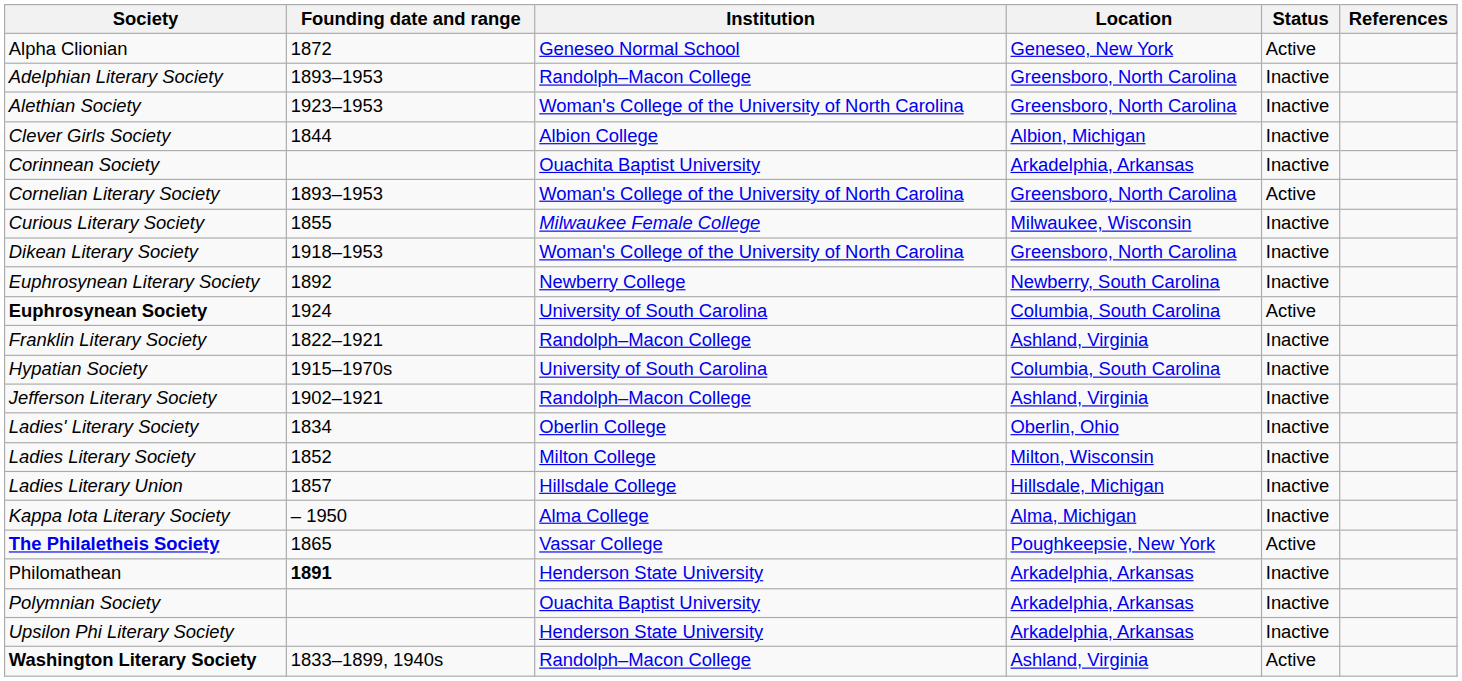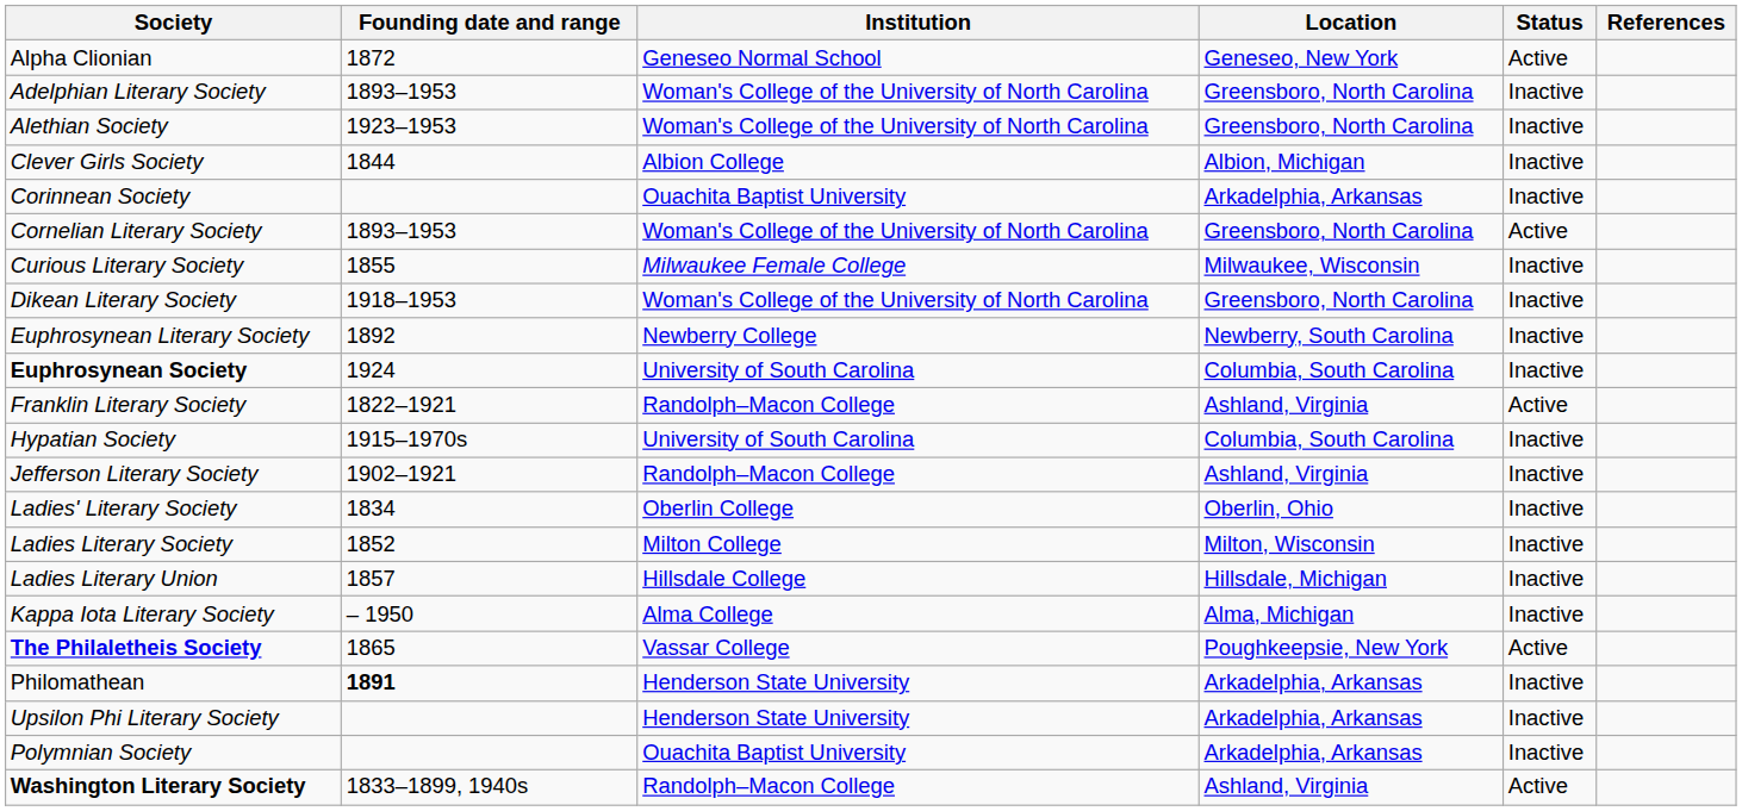Adelphian Literary Society | Institution: Randolph–Macon College -> Woman's College of the University of North Carolina
Euphrosynean Society | Status: Active -> Inactive
Franklin Literary Society | Status: Inactive -> Active
rows swapped: Polymnian Society <-> Upsilon Phi Literary Society
